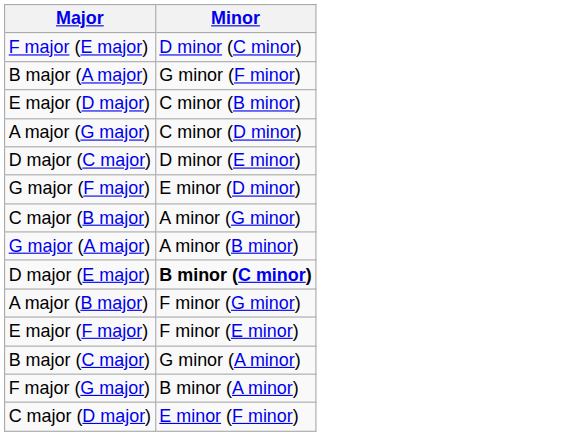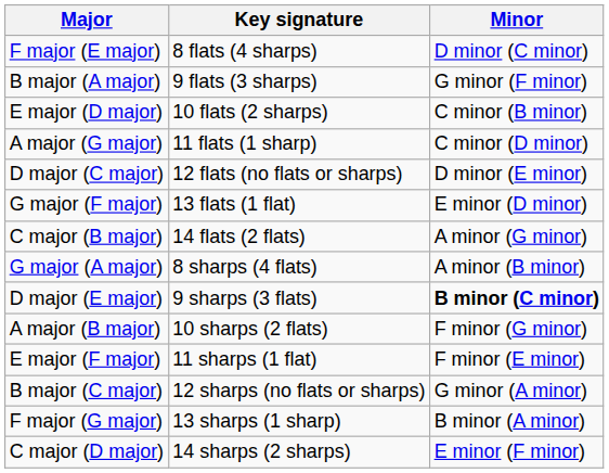+ column: Key signature | 8 flats (4 sharps) | 9 flats (3 sharps) | 10 flats (2 sharps) | 11 flats (1 sharp) | 12 flats (no flats or sharps) | 13 flats (1 flat) | 14 flats (2 flats) | 8 sharps (4 flats) | 9 sharps (3 flats) | 10 sharps (2 flats) | 11 sharps (1 flat) | 12 sharps (no flats or sharps) | 13 sharps (1 sharp) | 14 sharps (2 sharps)
